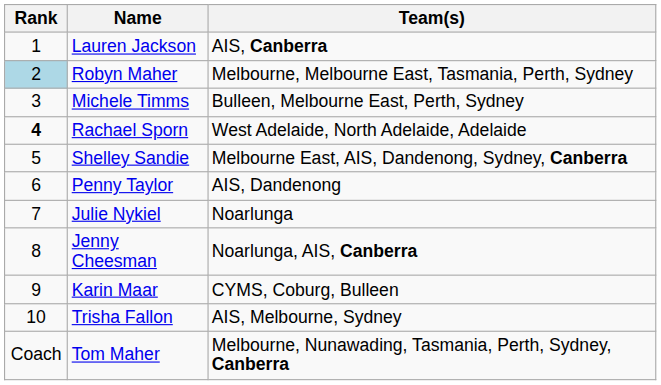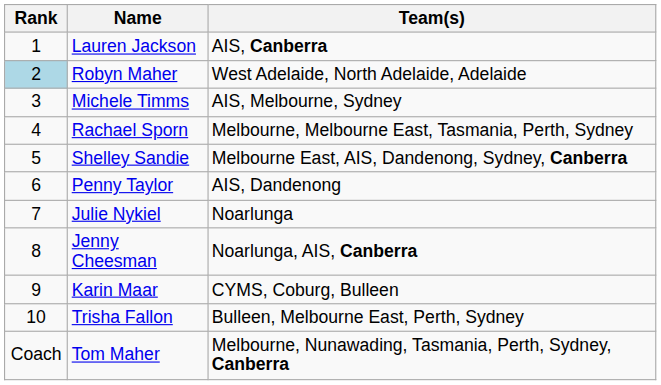Robyn Maher | Team(s): Melbourne, Melbourne East, Tasmania, Perth, Sydney -> West Adelaide, North Adelaide, Adelaide
Michele Timms | Team(s): Bulleen, Melbourne East, Perth, Sydney -> AIS, Melbourne, Sydney
Rachael Sporn | Rank: bold -> normal
Rachael Sporn | Team(s): West Adelaide, North Adelaide, Adelaide -> Melbourne, Melbourne East, Tasmania, Perth, Sydney
Trisha Fallon | Team(s): AIS, Melbourne, Sydney -> Bulleen, Melbourne East, Perth, Sydney
